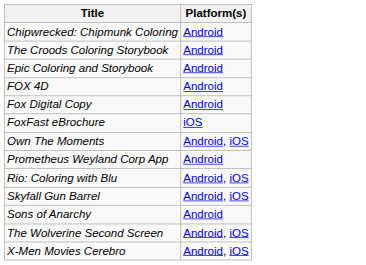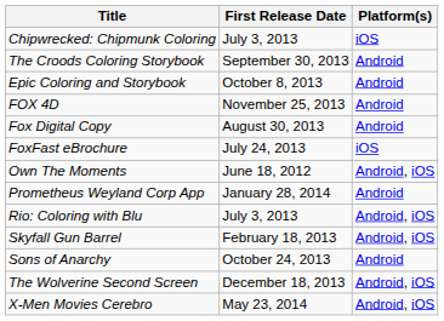+ column: First Release Date | July 3, 2013 | September 30, 2013 | October 8, 2013 | November 25, 2013 | August 30, 2013 | July 24, 2013 | June 18, 2012 | January 28, 2014 | July 3, 2013 | February 18, 2013 | October 24, 2013 | December 18, 2013 | May 23, 2014
Chipwrecked: Chipmunk Coloring | Platform(s): Android -> iOS
